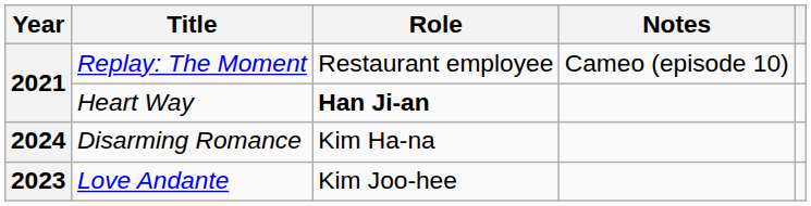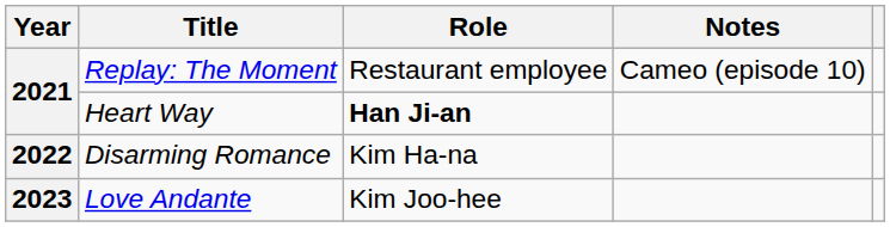Disarming Romance | Year: 2024 -> 2022
